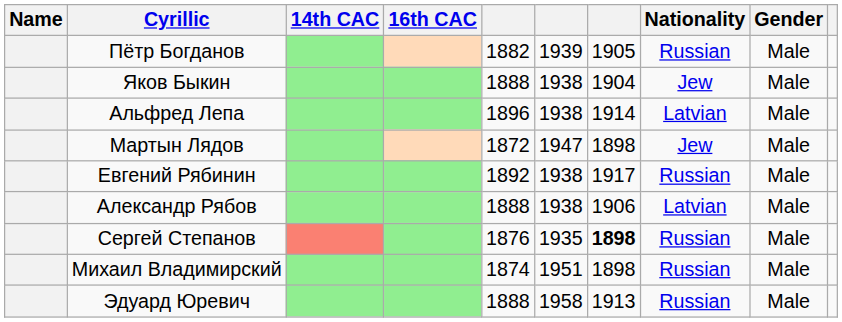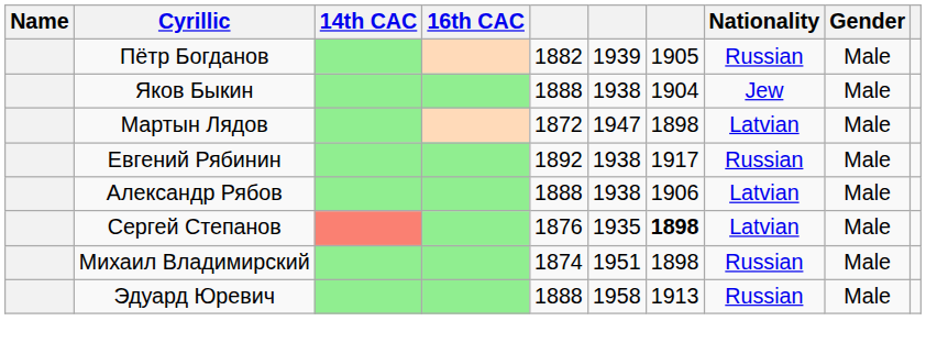- row: Альфред Лепа | 1896 | 1938 | 1914 | Latvian | Male
Мартын Лядов | Nationality: Jew -> Latvian
Сергей Степанов | Nationality: Russian -> Latvian
